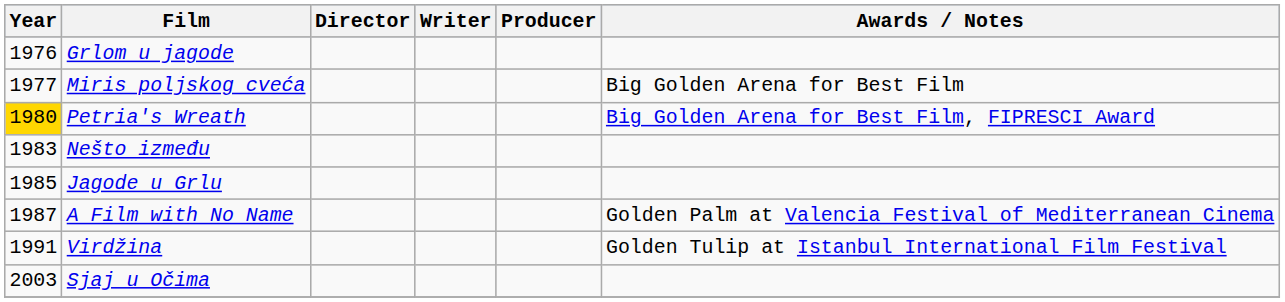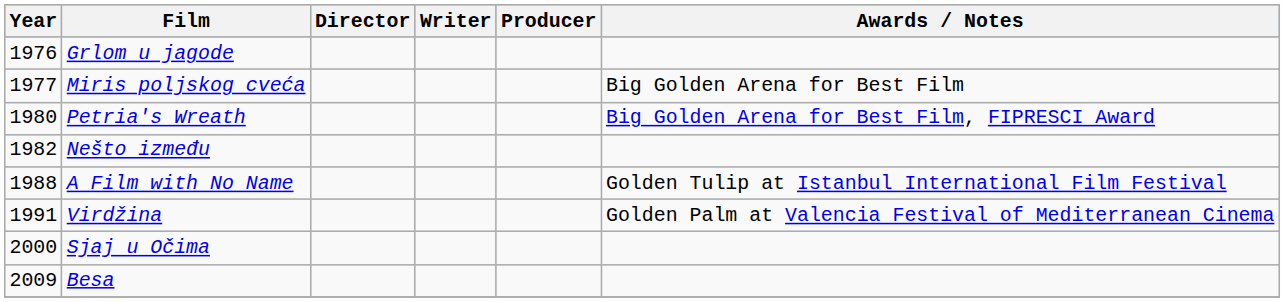Petria's Wreath | Year: gold background -> no background
Nešto između | Year: 1983 -> 1982
- row: 1985 | Jagode u Grlu
A Film with No Name | Year: 1987 -> 1988
A Film with No Name | Awards / Notes: Golden Palm at Valencia Festival of Mediterranean Cinema -> Golden Tulip at Istanbul International Film Festival
Virdžina | Awards / Notes: Golden Tulip at Istanbul International Film Festival -> Golden Palm at Valencia Festival of Mediterranean Cinema
Sjaj u Očima | Year: 2003 -> 2000
+ row: 2009 | Besa
